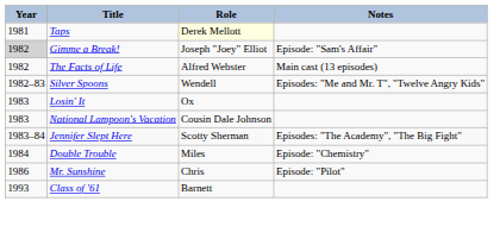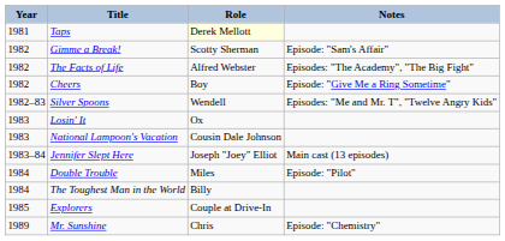Gimme a Break! | Year: lightgrey background -> no background
Gimme a Break! | Role: Joseph "Joey" Elliot -> Scotty Sherman
The Facts of Life | Notes: Main cast (13 episodes) -> Episodes: "The Academy", "The Big Fight"
+ row: 1982 | Cheers | Boy | Episode: "Give Me a Ring Sometime"
Jennifer Slept Here | Role: Scotty Sherman -> Joseph "Joey" Elliot
Jennifer Slept Here | Notes: Episodes: "The Academy", "The Big Fight" -> Main cast (13 episodes)
Double Trouble | Notes: Episode: "Chemistry" -> Episode: "Pilot"
+ row: 1984 | The Toughest Man in the World | Billy
+ row: 1985 | Explorers | Couple at Drive-In
Mr. Sunshine | Year: 1986 -> 1989
Mr. Sunshine | Notes: Episode: "Pilot" -> Episode: "Chemistry"
- row: 1993 | Class of '61 | Barnett
